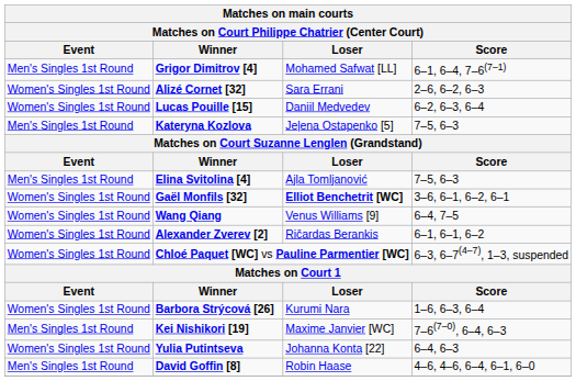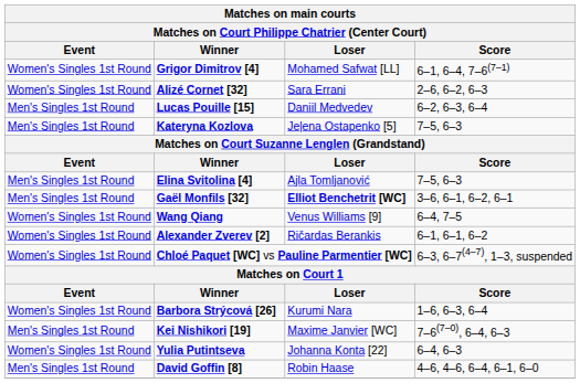Grigor Dimitrov [4] | Event: Men's Singles 1st Round -> Women's Singles 1st Round
Lucas Pouille [15] | Event: Women's Singles 1st Round -> Men's Singles 1st Round
Gaël Monfils [32] | Event: Women's Singles 1st Round -> Men's Singles 1st Round
